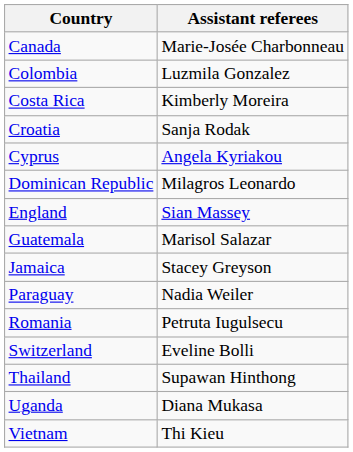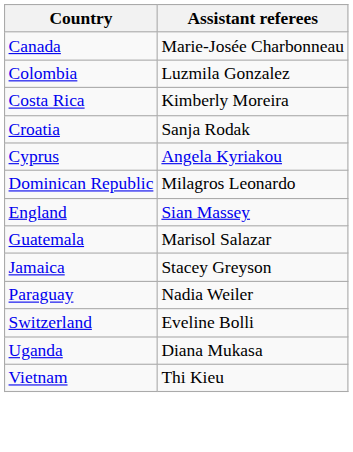- row: Romania | Petruta Iugulsecu
- row: Thailand | Supawan Hinthong
